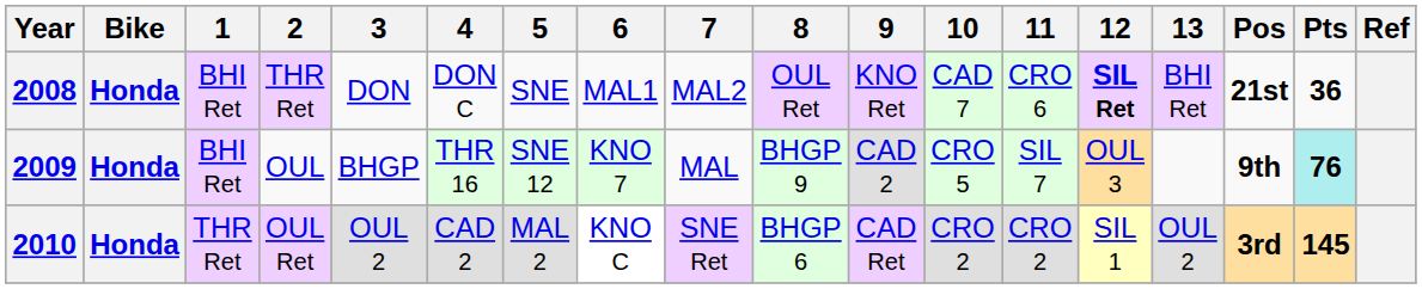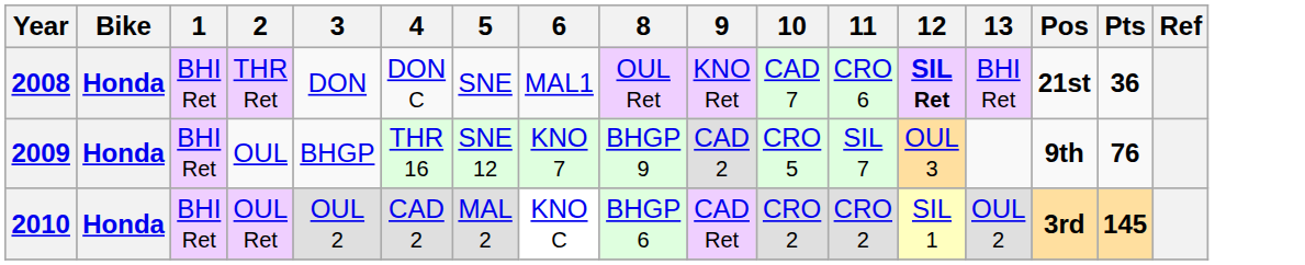- column: 7 | MAL2 | MAL | SNE Ret
2009 | Pts: paleturquoise background -> no background
2010 | 1: THR Ret -> BHI Ret
